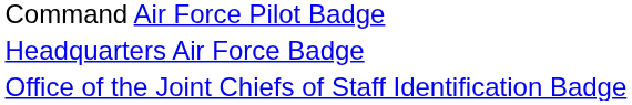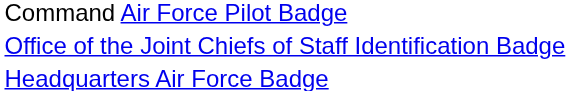rows swapped: Office of the Joint Chiefs of Staff Identification Badge <-> Headquarters Air Force Badge
